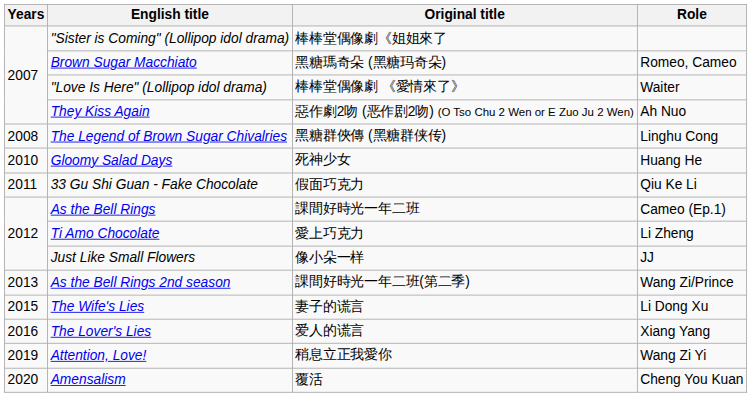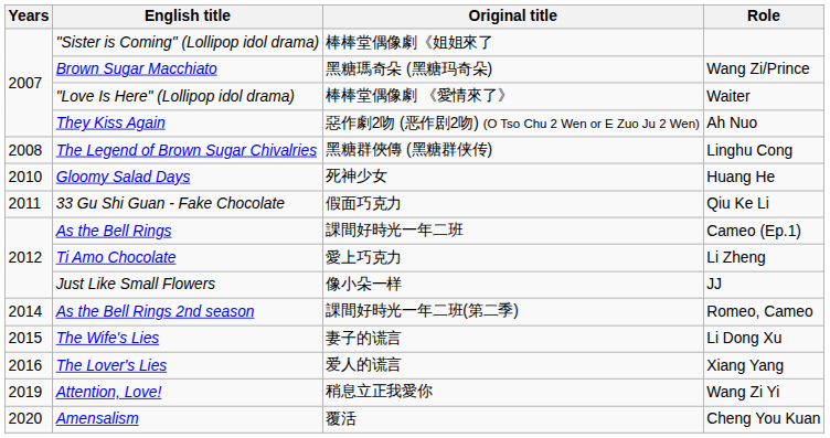Brown Sugar Macchiato | Role: Romeo, Cameo -> Wang Zi/Prince
As the Bell Rings 2nd season | Years: 2013 -> 2014
As the Bell Rings 2nd season | Role: Wang Zi/Prince -> Romeo, Cameo
